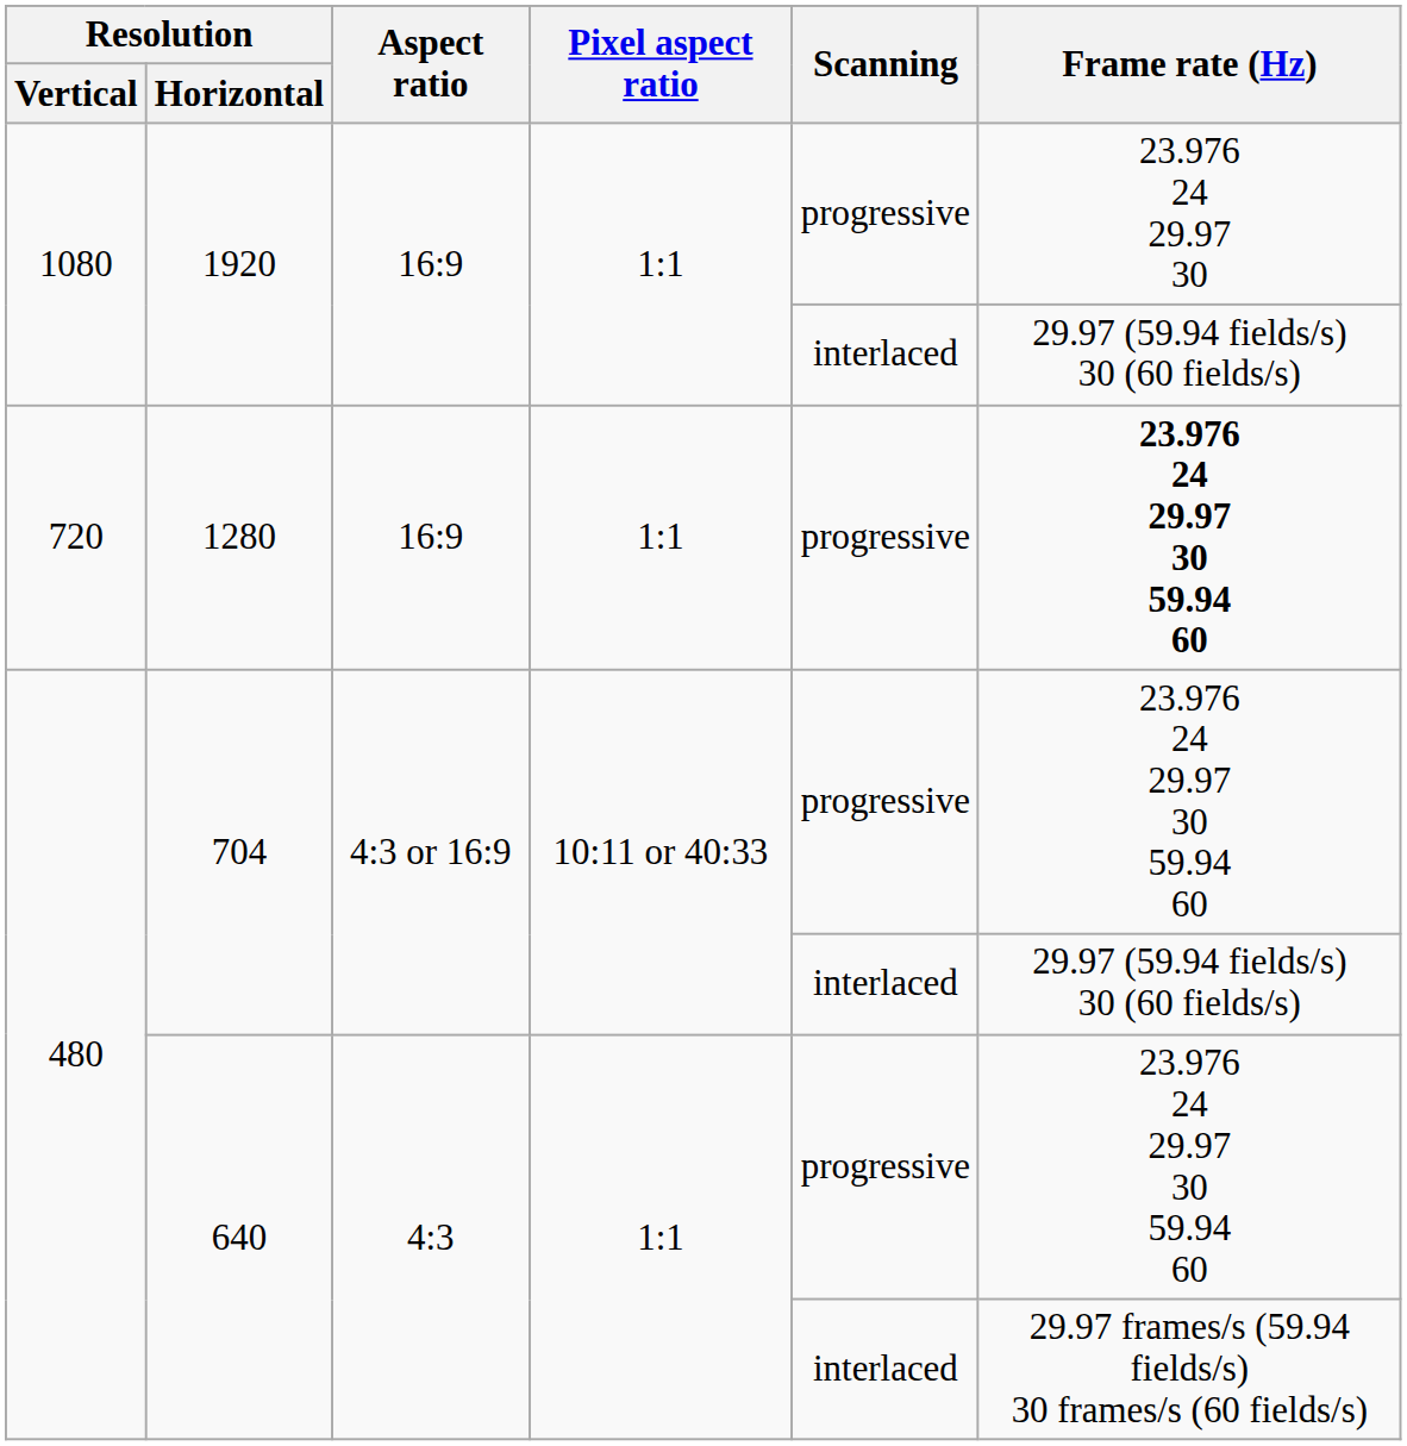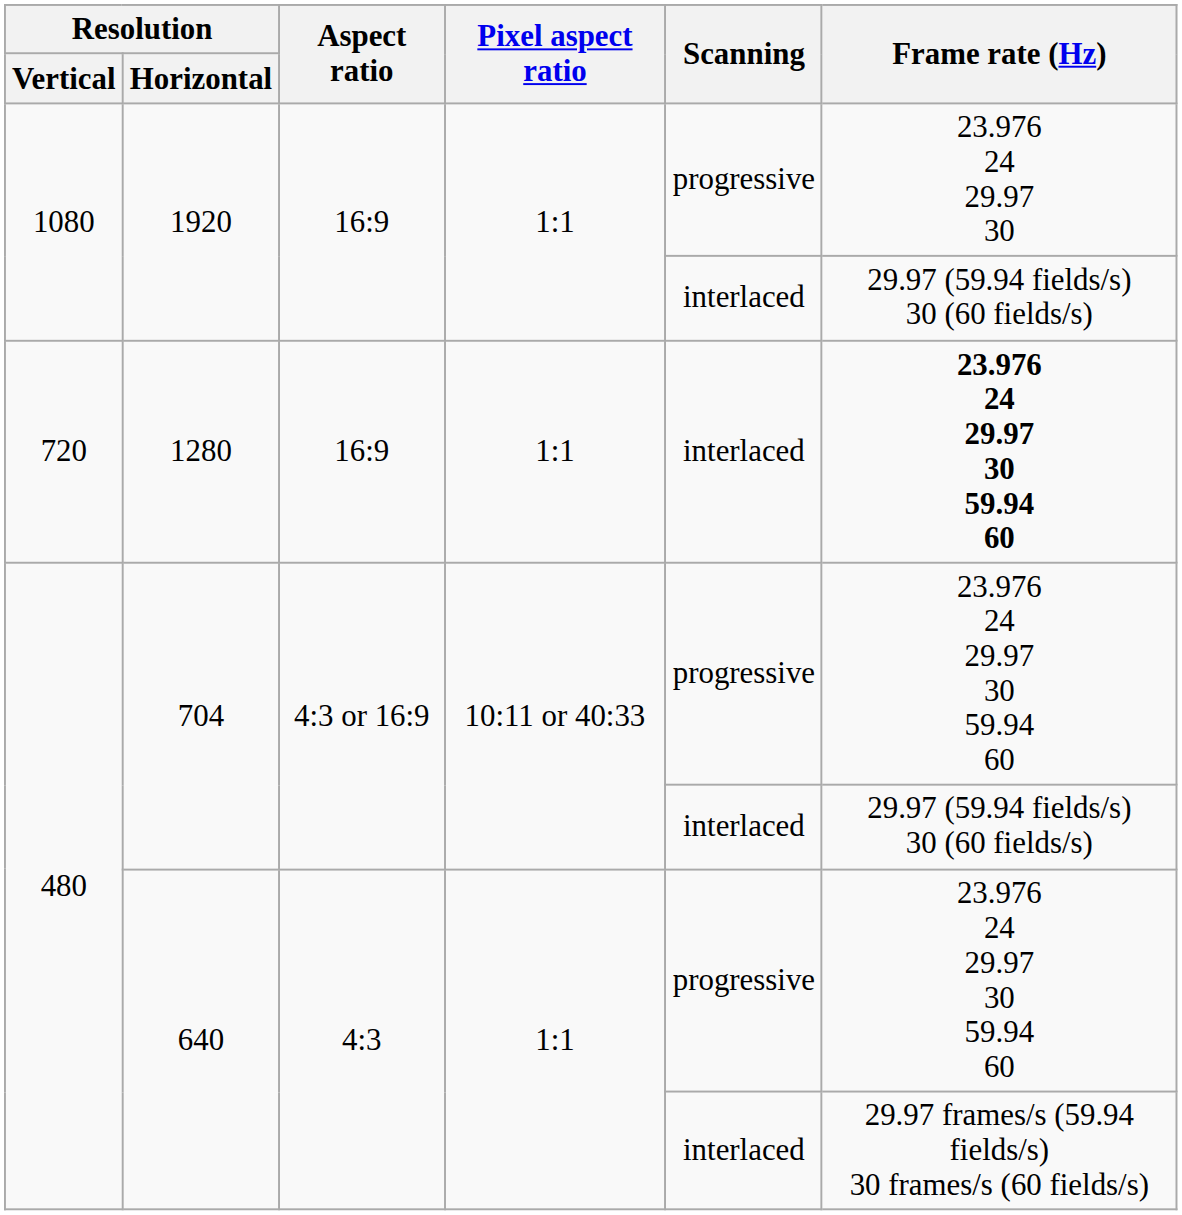1280 | Scanning: progressive -> interlaced
